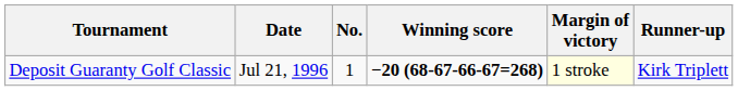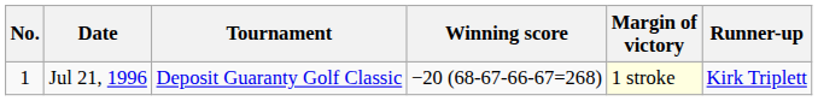columns swapped: No. <-> Tournament
Jul 21, 1996 | Winning score: bold -> normal
